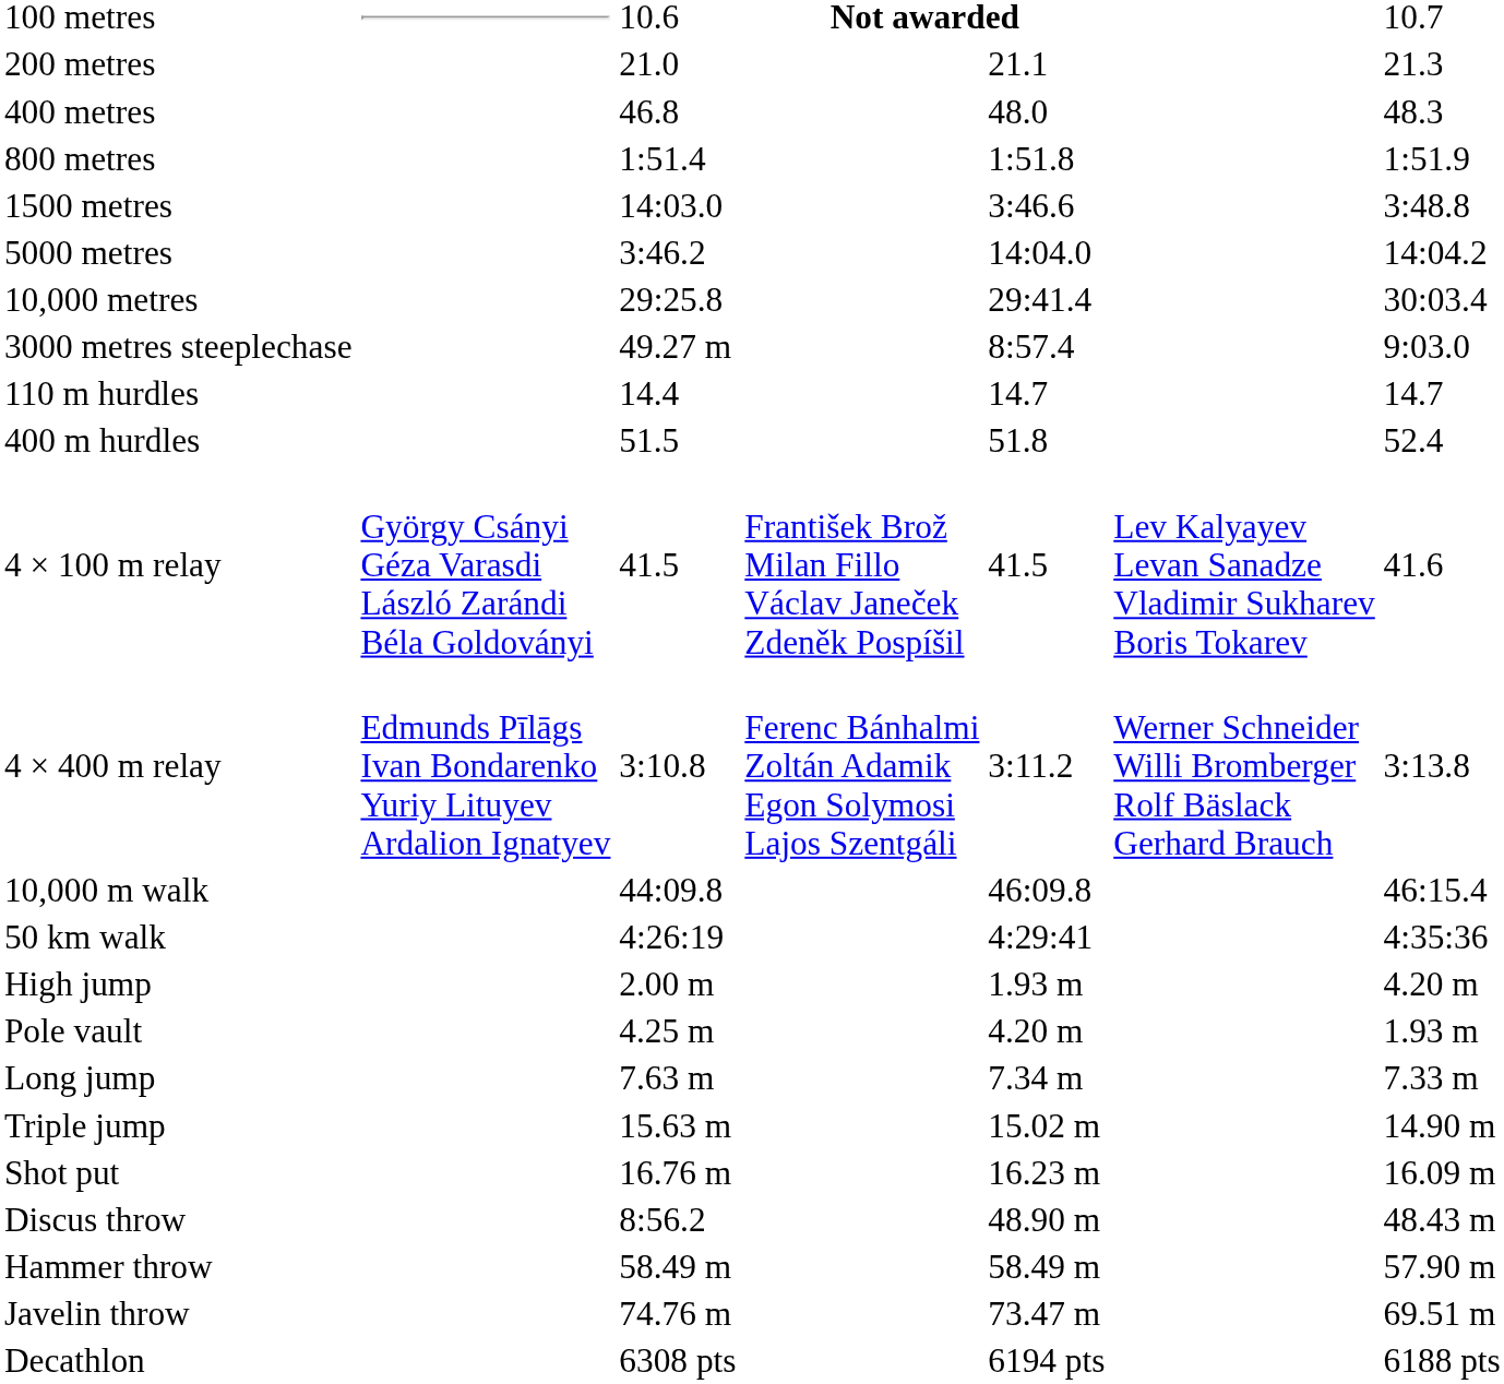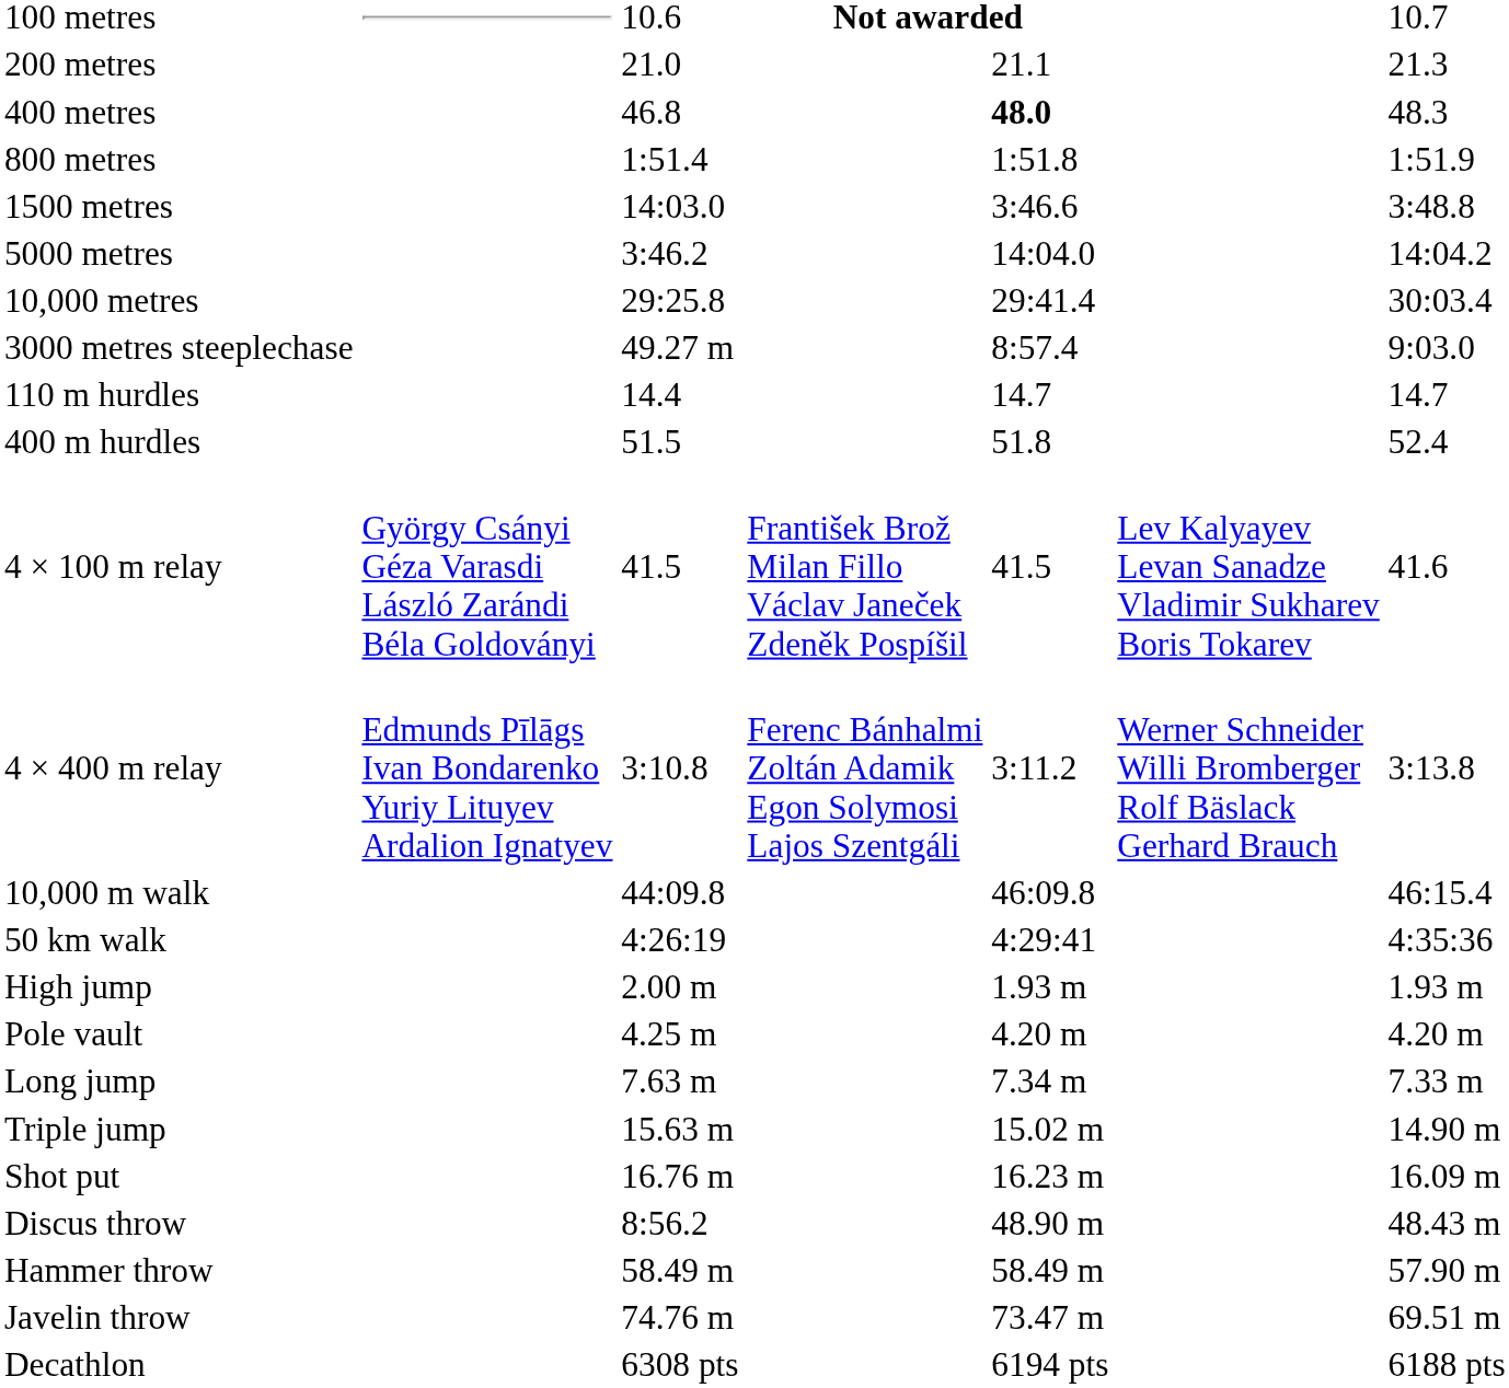400 metres | column 5: normal -> bold
High jump | column 7: 4.20 m -> 1.93 m
Pole vault | column 7: 1.93 m -> 4.20 m
